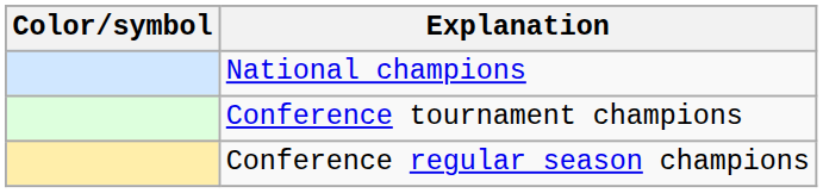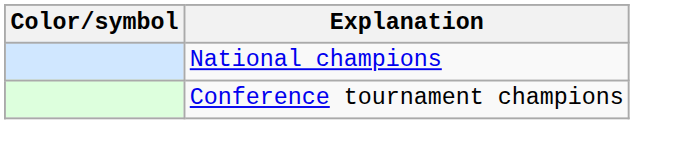- row: Conference regular season champions
